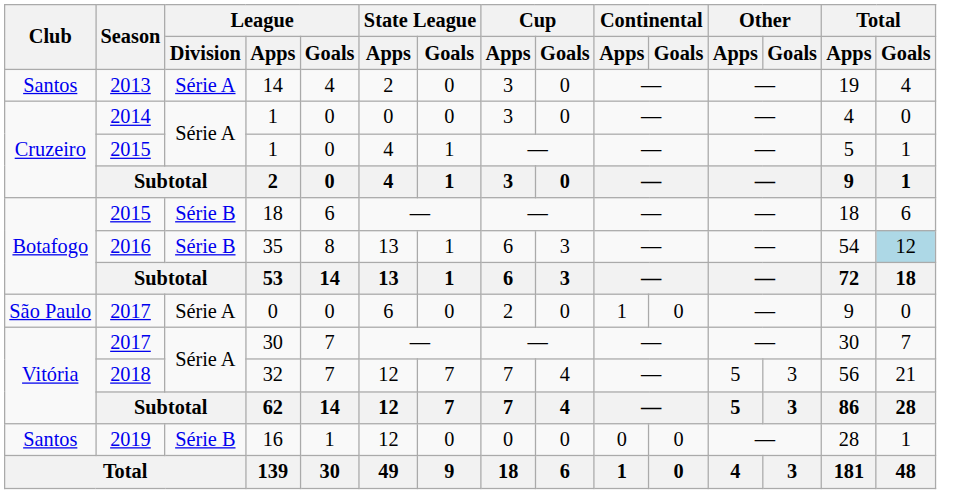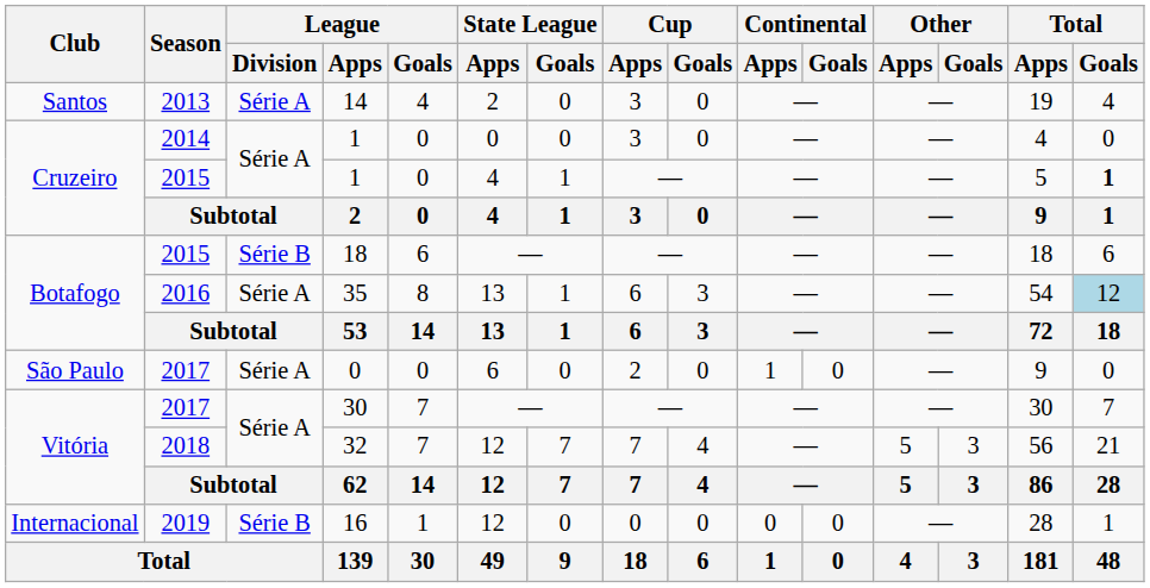2015 / 1 | Total / Goals: normal -> bold
35 | League / Division: Série B -> Série A
16 | Club: Santos -> Internacional
